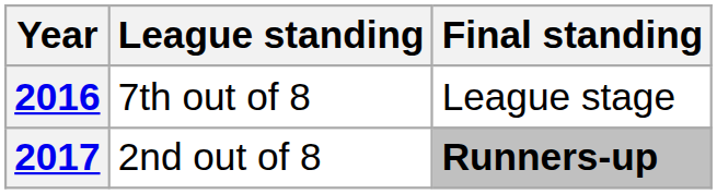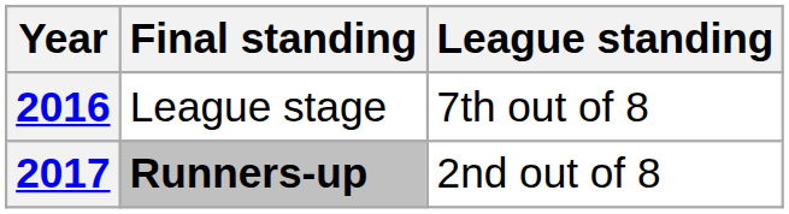columns swapped: League standing <-> Final standing
